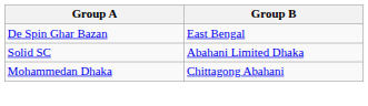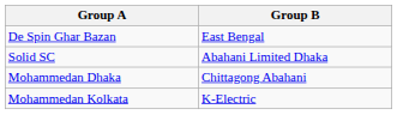+ row: Mohammedan Kolkata | K-Electric
